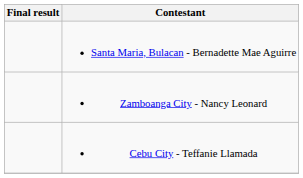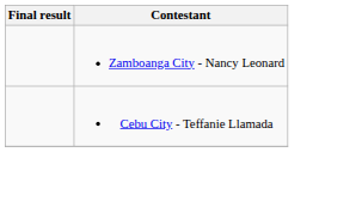- row: Santa Maria, Bulacan - Bernadette Mae Aguirre
